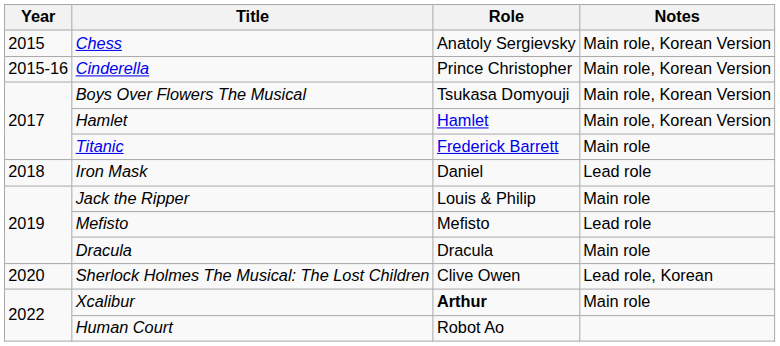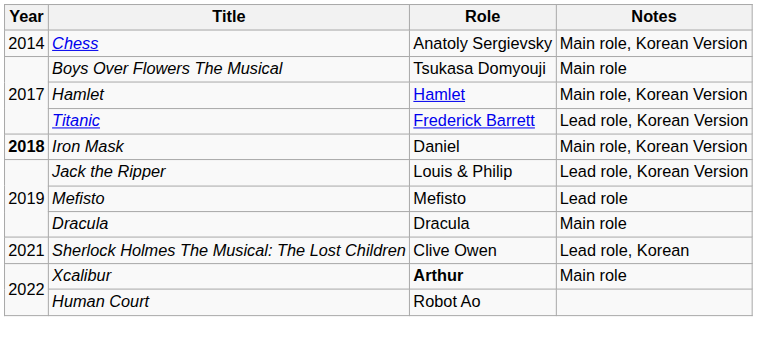Chess | Year: 2015 -> 2014
- row: 2015-16 | Cinderella | Prince Christopher | Main role, Korean Version
Boys Over Flowers The Musical | Notes: Main role, Korean Version -> Main role
Titanic | Notes: Main role -> Lead role, Korean Version
Iron Mask | Year: normal -> bold
Iron Mask | Notes: Lead role -> Main role, Korean Version
Jack the Ripper | Notes: Main role -> Lead role, Korean Version
Sherlock Holmes The Musical: The Lost Children | Year: 2020 -> 2021
